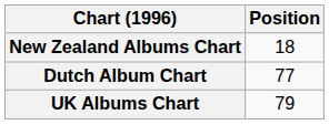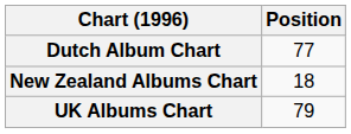rows swapped: Dutch Album Chart <-> New Zealand Albums Chart
